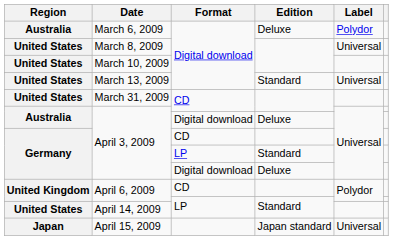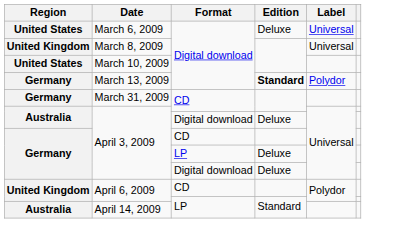March 6, 2009 | Region: Australia -> United States
March 6, 2009 | Label: Polydor -> Universal
March 8, 2009 | Region: United States -> United Kingdom
March 13, 2009 | Region: United States -> Germany
March 13, 2009 | Edition: normal -> bold
March 13, 2009 | Label: Universal -> Polydor
March 31, 2009 | Region: United States -> Germany
April 3, 2009 / LP | Edition: Standard -> Deluxe
April 14, 2009 | Region: United States -> Australia
- row: Japan | April 15, 2009 | Japan standard | Universal
